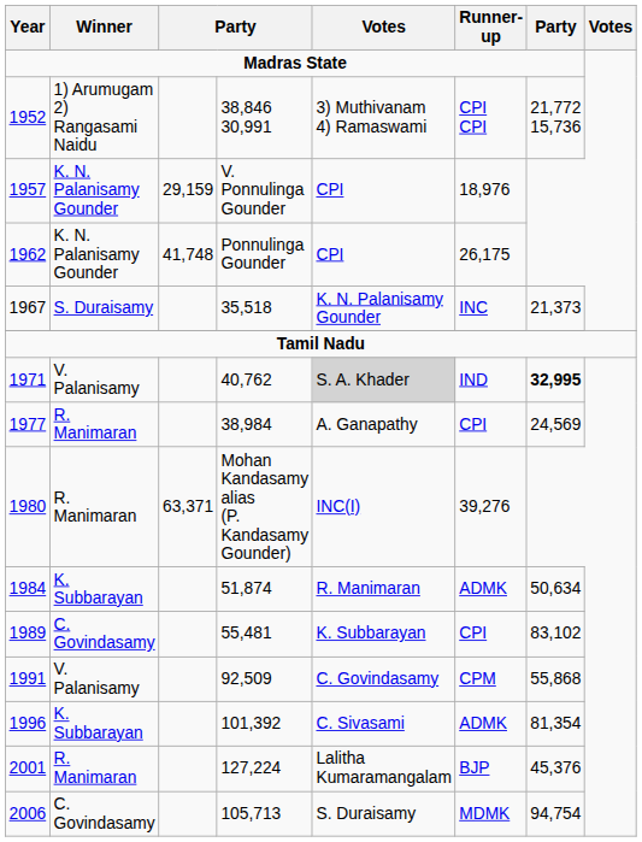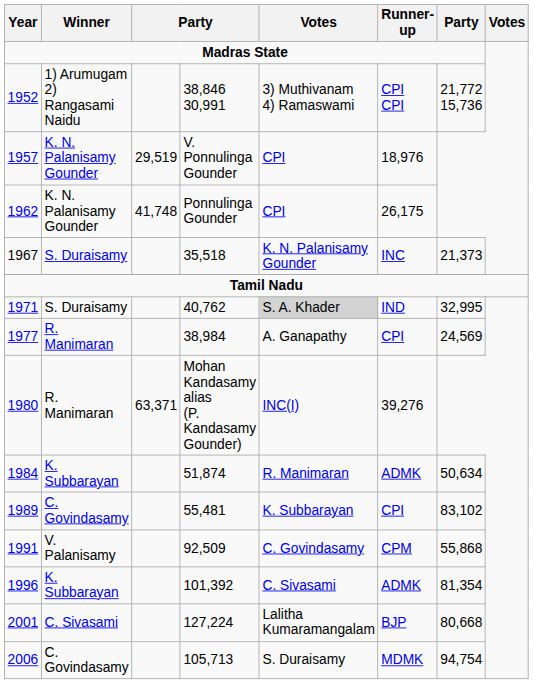1957 | column 3: 29,159 -> 29,519
1971 | Winner: V. Palanisamy -> S. Duraisamy
1971 | column 7: bold -> normal
2001 | Winner: R. Manimaran -> C. Sivasami
2001 | column 7: 45,376 -> 80,668
